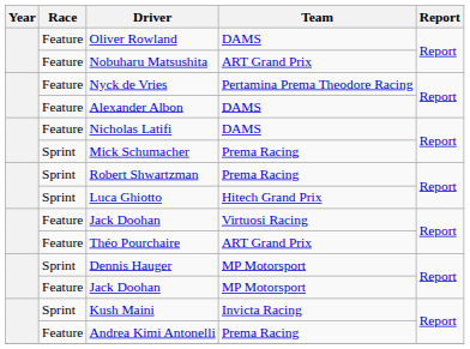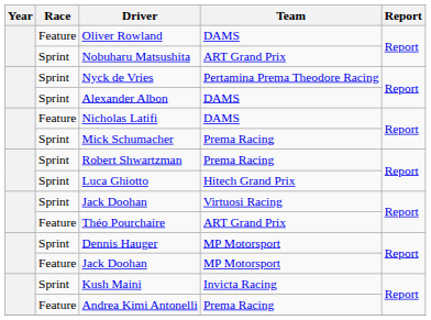Nobuharu Matsushita | Race: Feature -> Sprint
Nyck de Vries | Race: Feature -> Sprint
Alexander Albon | Race: Feature -> Sprint
Jack Doohan / Virtuosi Racing | Race: Feature -> Sprint
